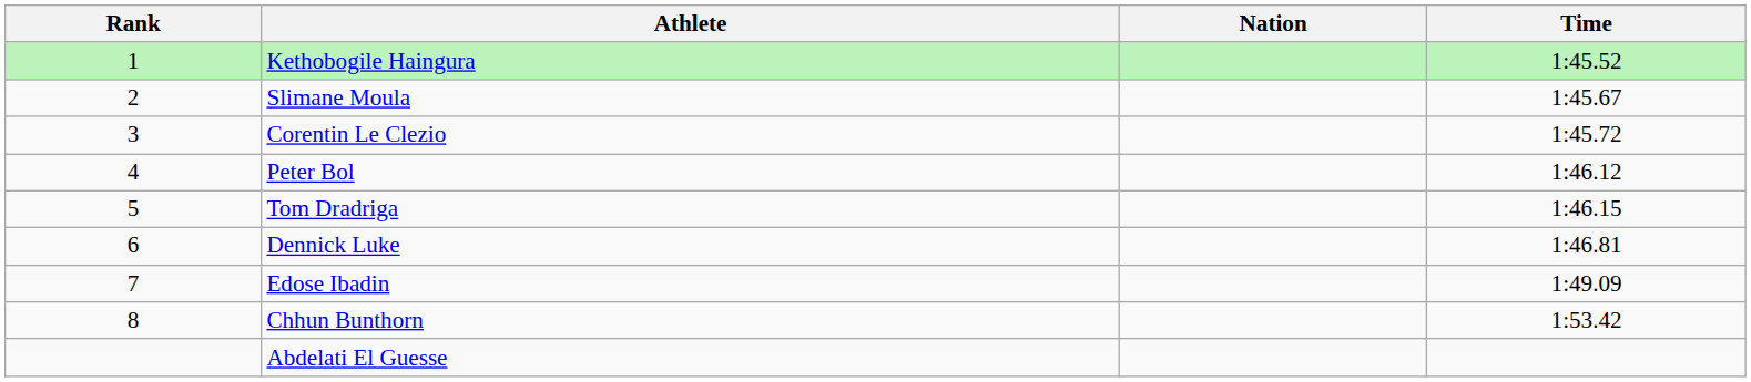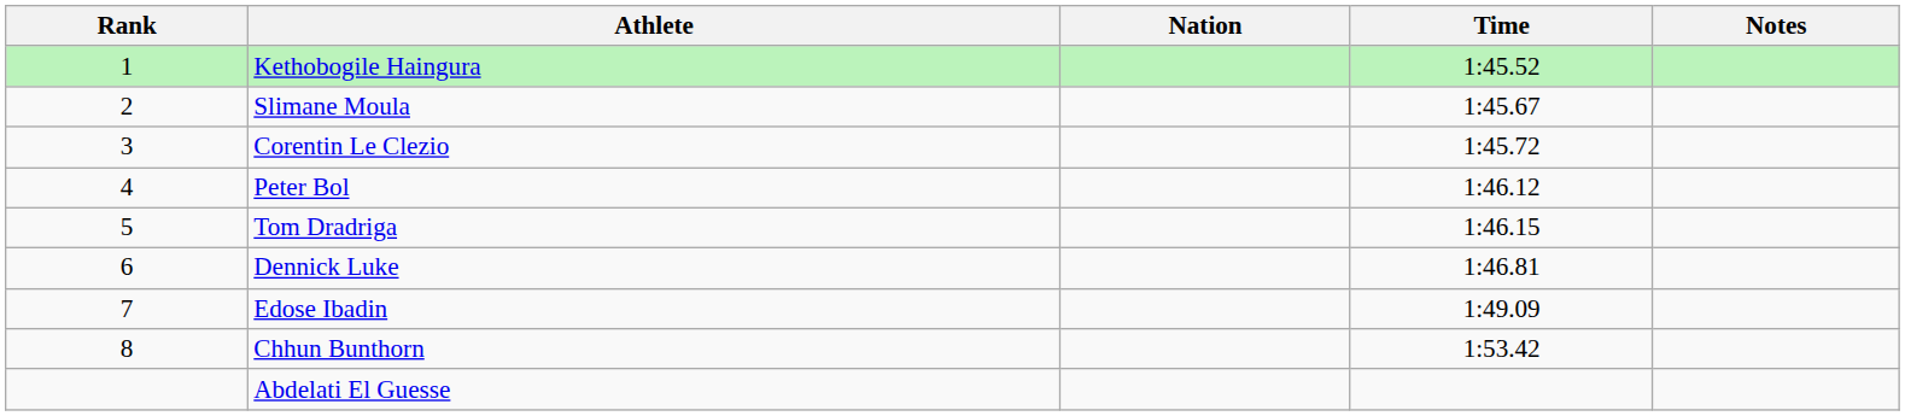+ column: Notes
